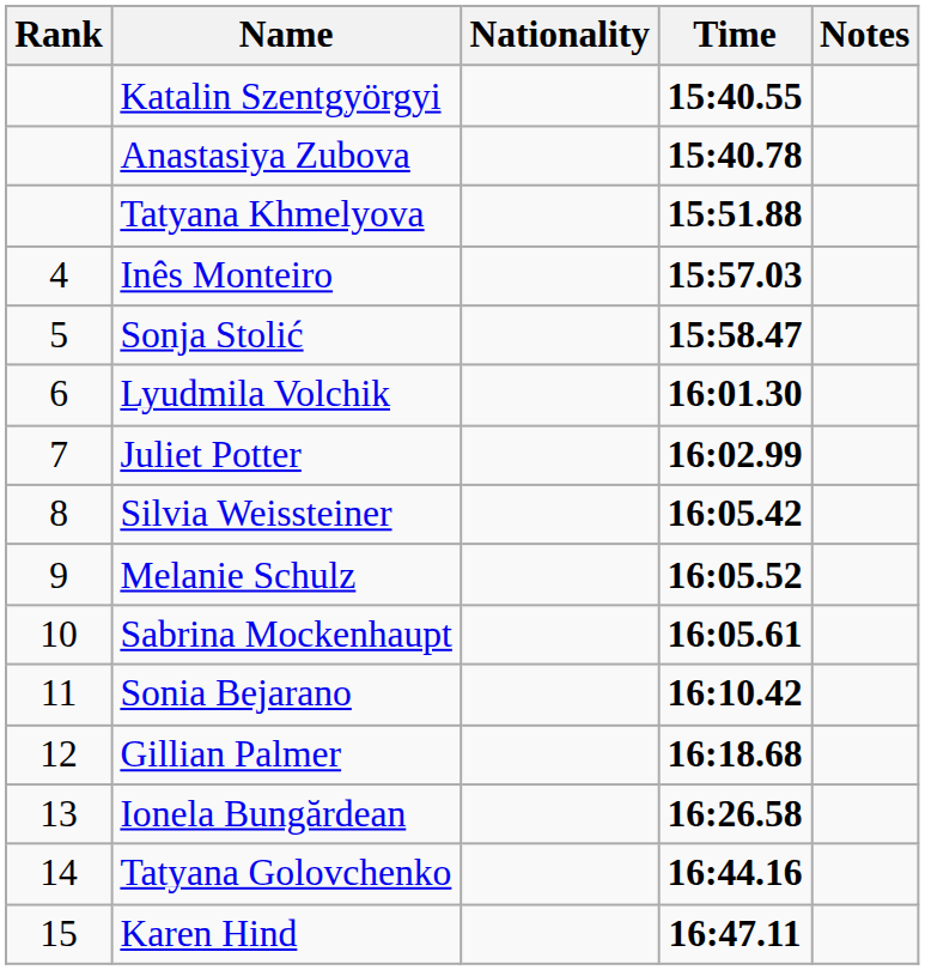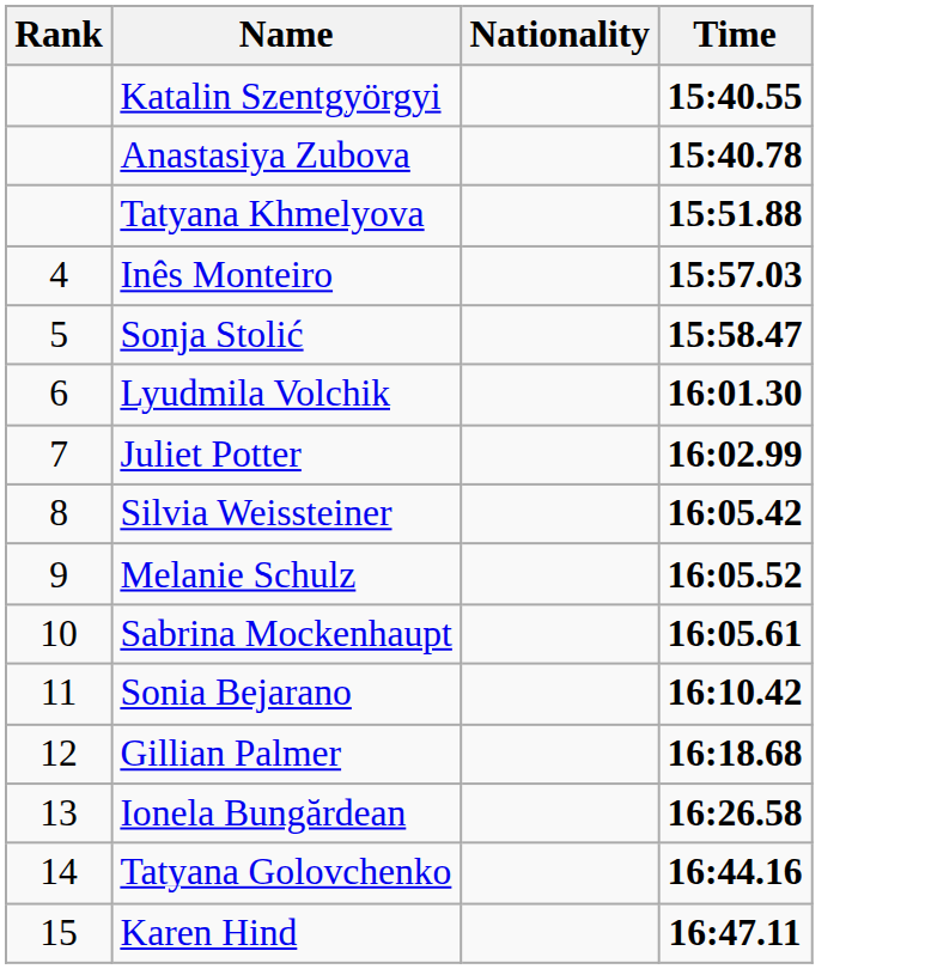- column: Notes
